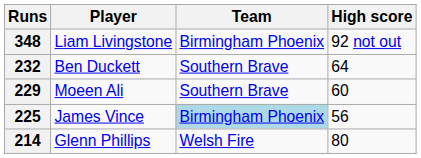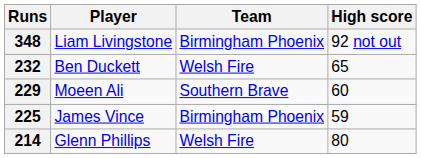232 | Team: Southern Brave -> Welsh Fire
232 | High score: 64 -> 65
225 | Team: lightblue background -> no background
225 | High score: 56 -> 59
